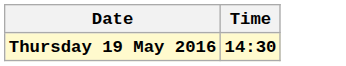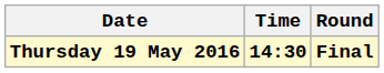+ column: Round | Final
